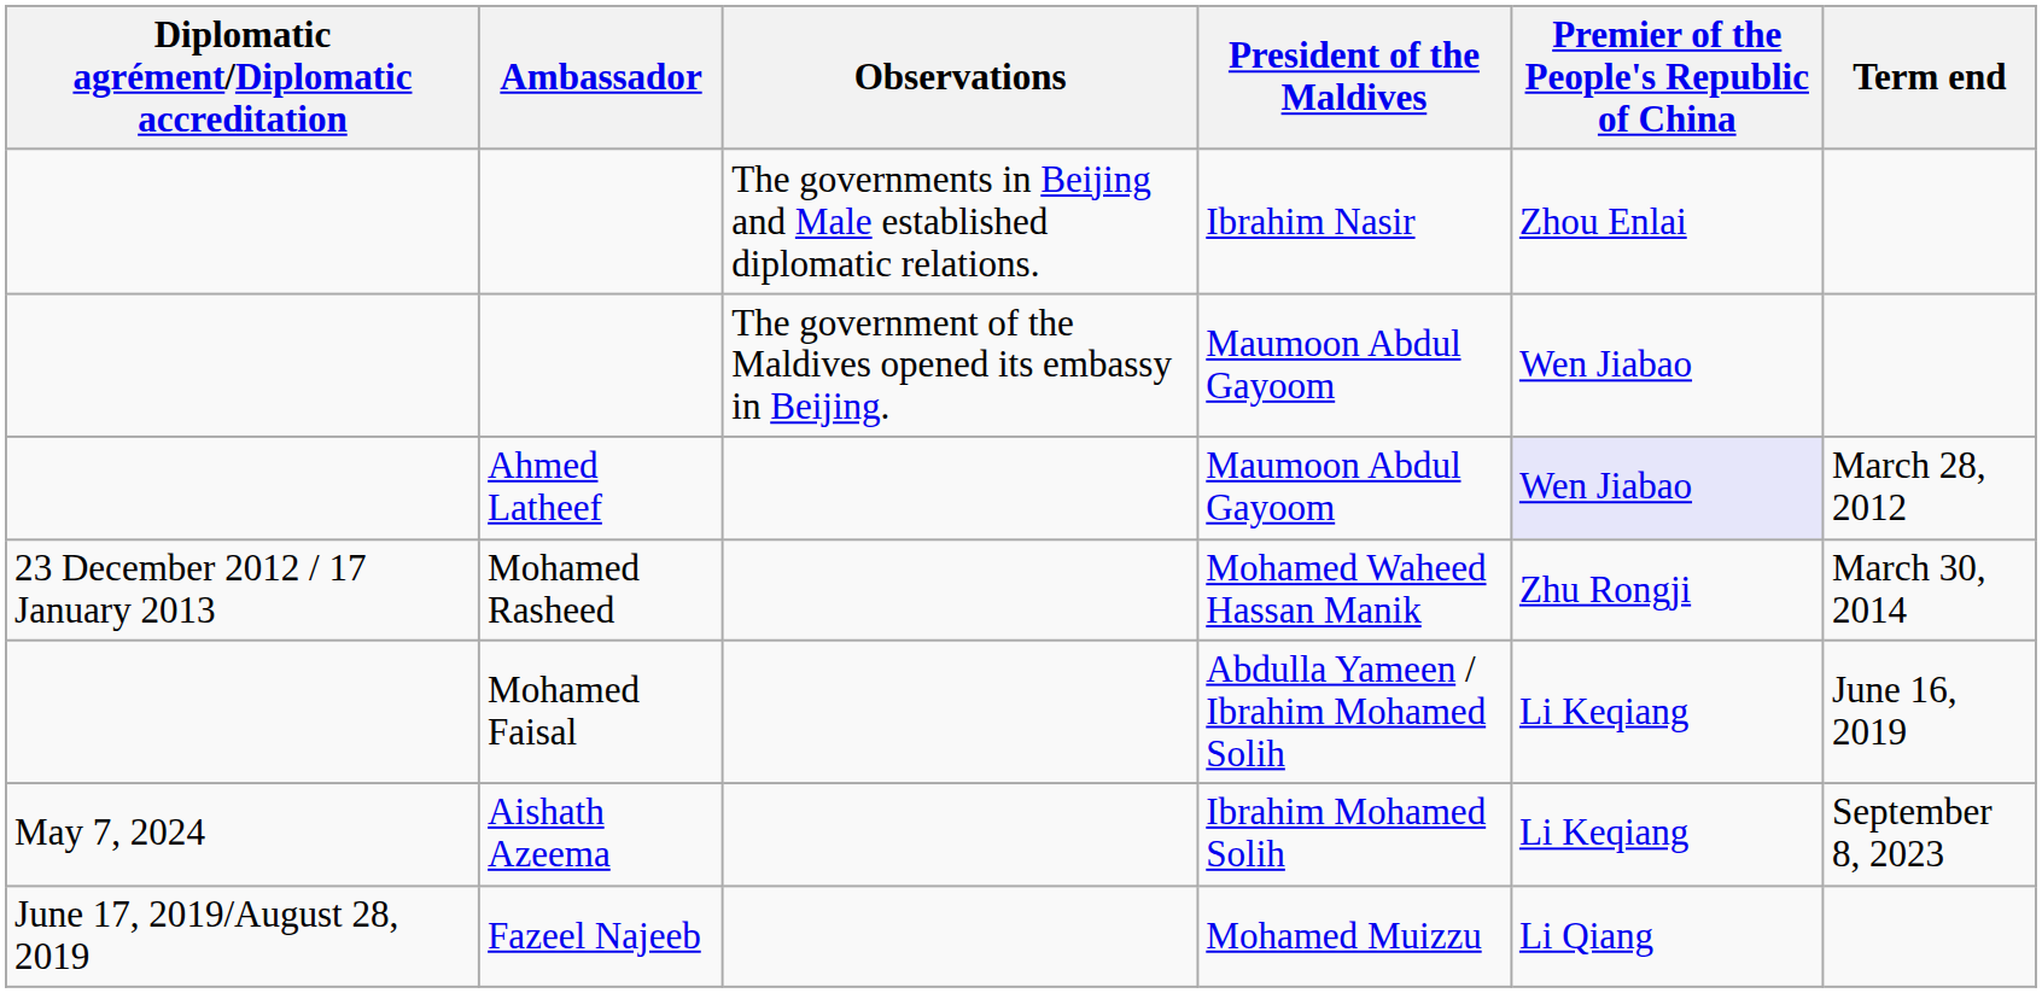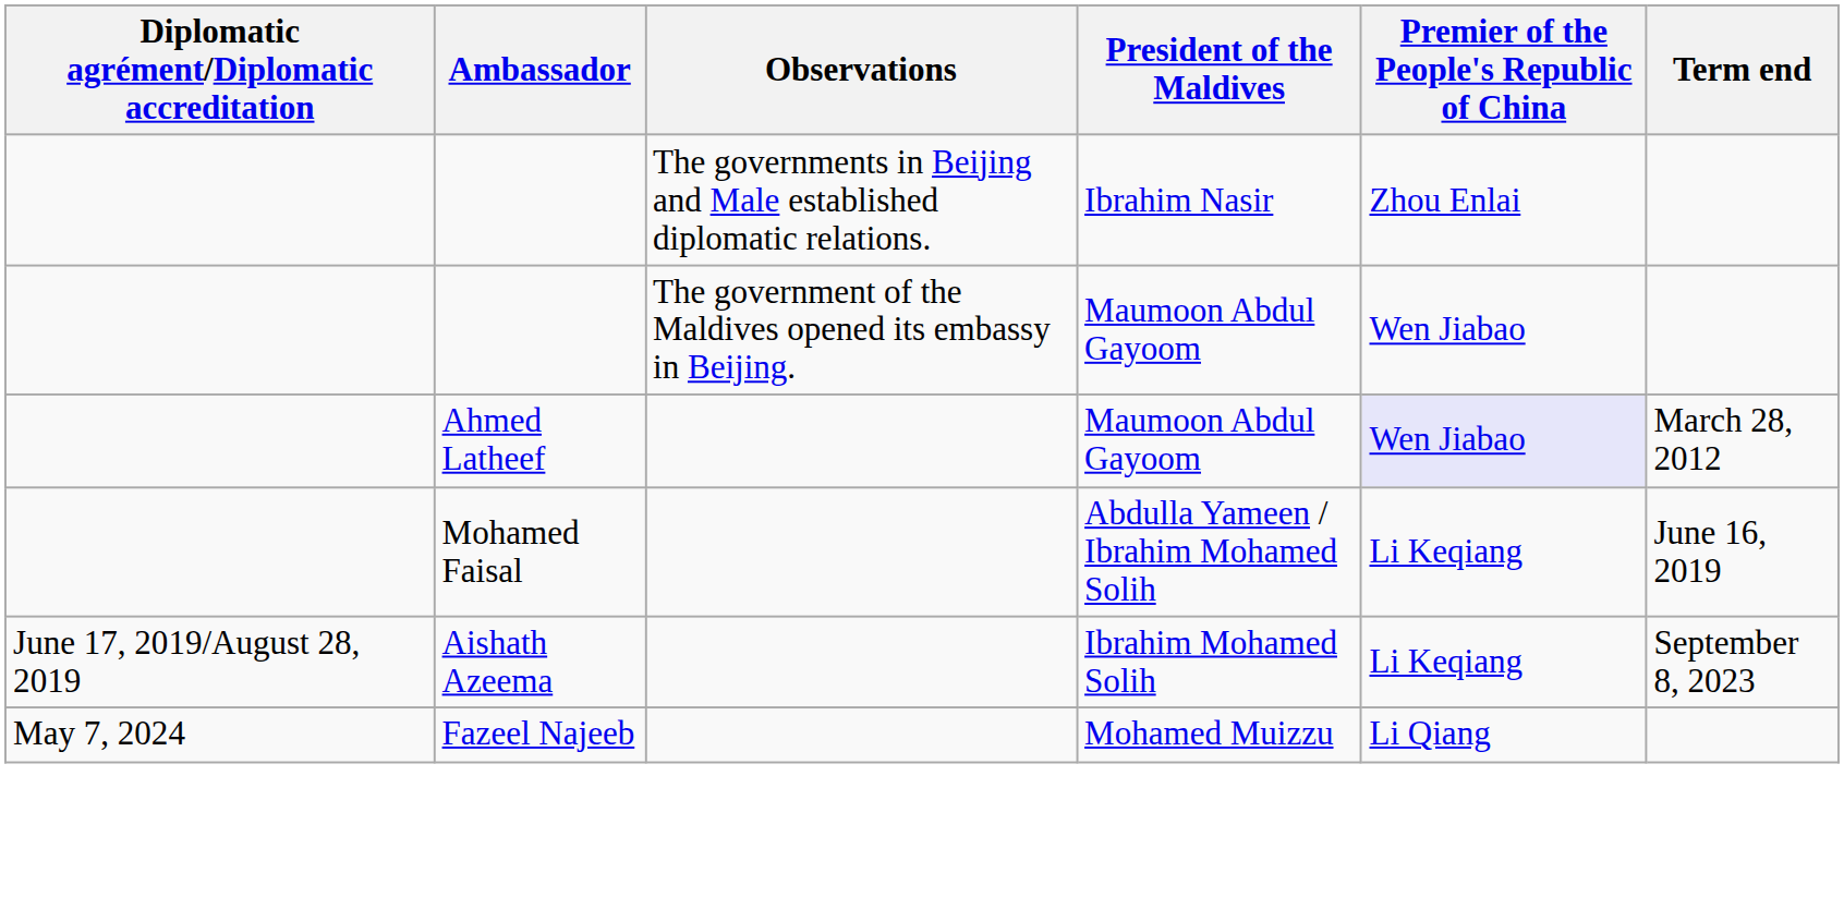- row: 23 December 2012 / 17 January 2013 | Mohamed Rasheed | Mohamed Waheed Hassan Manik | Zhu Rongji | March 30, 2014
Aishath Azeema | Diplomatic agrément/Diplomatic accreditation: May 7, 2024 -> June 17, 2019/August 28, 2019
Fazeel Najeeb | Diplomatic agrément/Diplomatic accreditation: June 17, 2019/August 28, 2019 -> May 7, 2024
